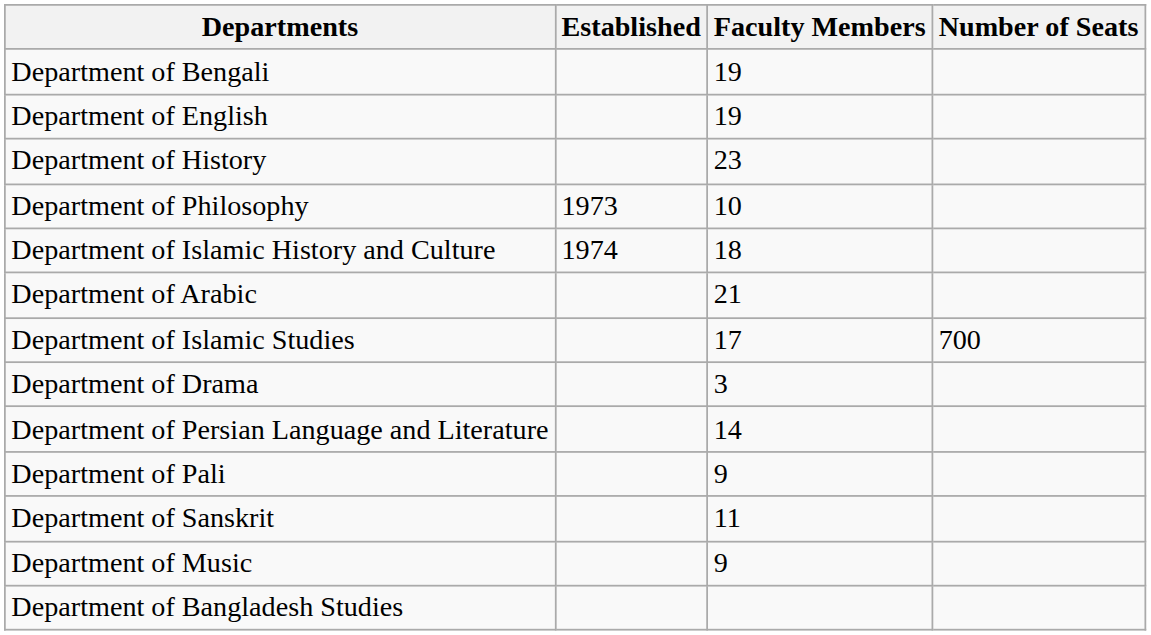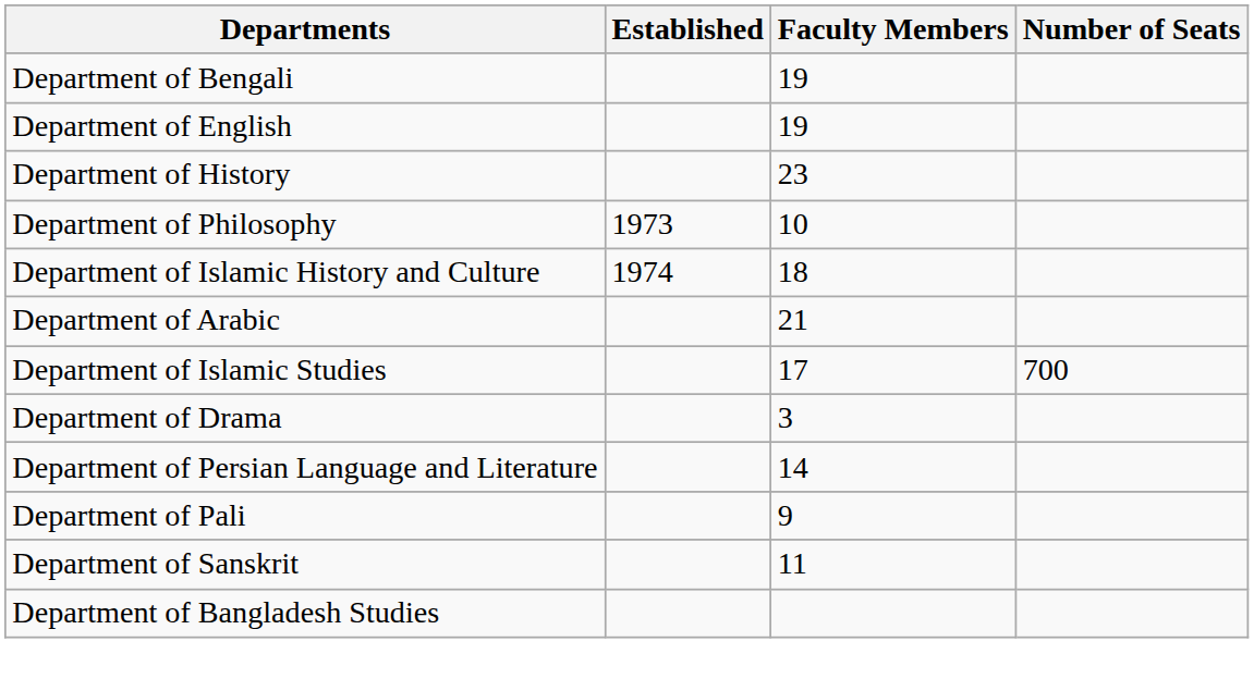- row: Department of Music | 9
